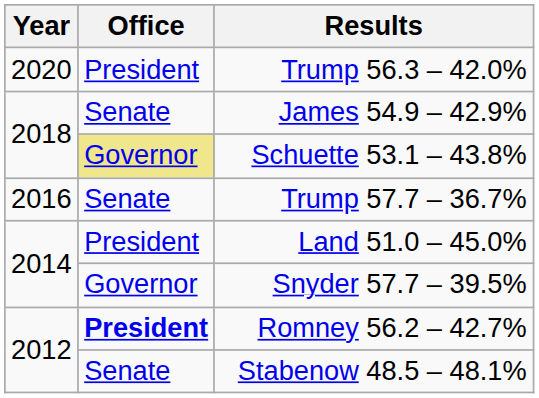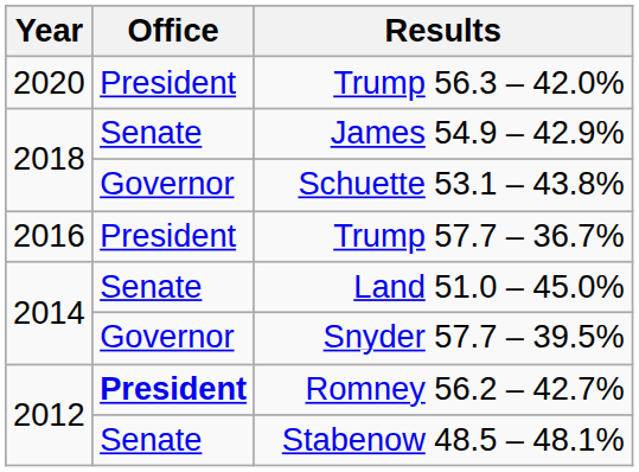Schuette 53.1 – 43.8% | Office: khaki background -> no background
Trump 57.7 – 36.7% | Office: Senate -> President
Land 51.0 – 45.0% | Office: President -> Senate
